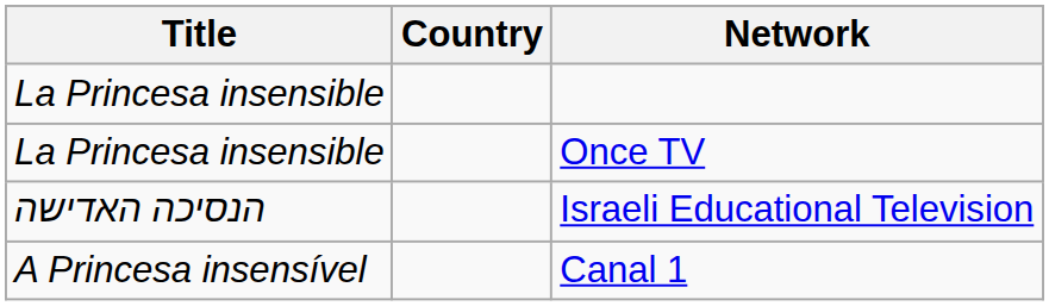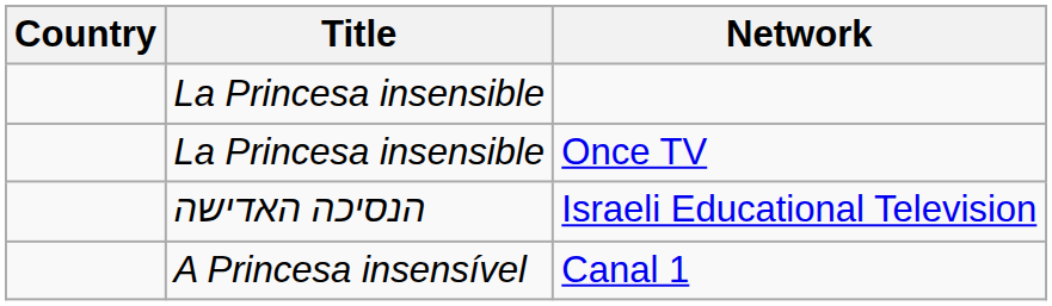columns swapped: Country <-> Title
